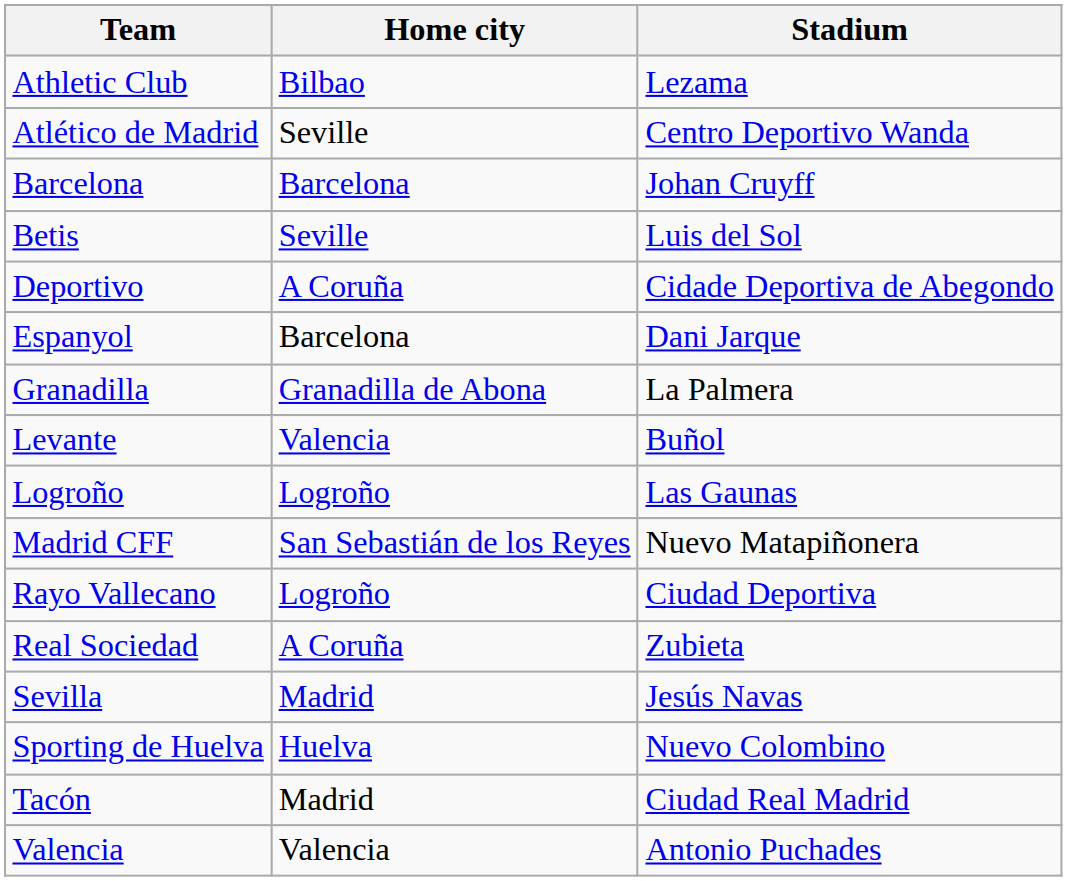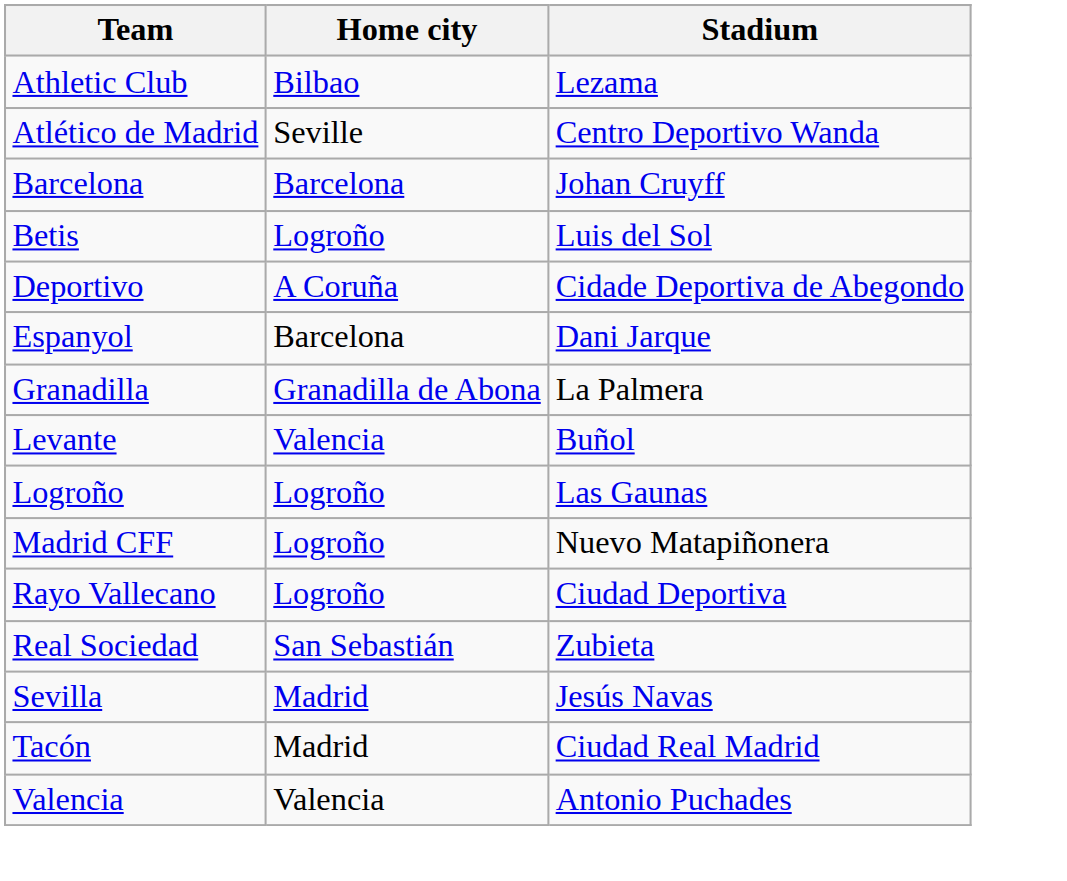Betis | Home city: Seville -> Logroño
Madrid CFF | Home city: San Sebastián de los Reyes -> Logroño
Real Sociedad | Home city: A Coruña -> San Sebastián
- row: Sporting de Huelva | Huelva | Nuevo Colombino
